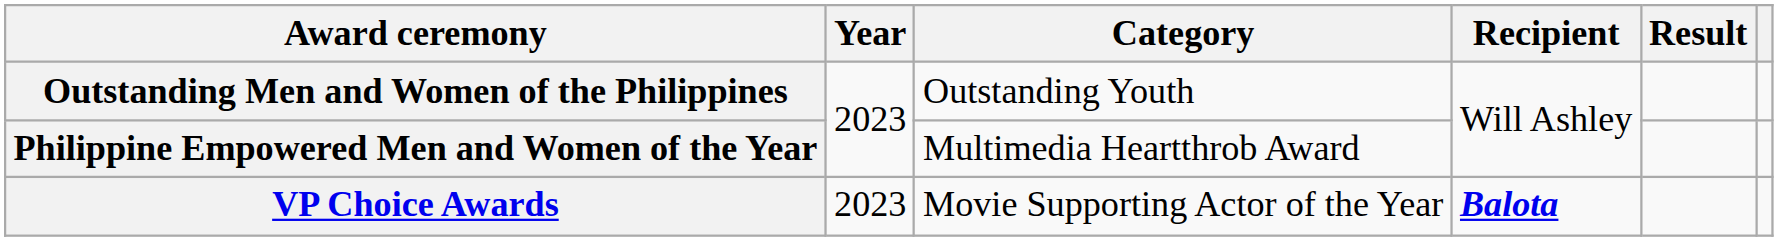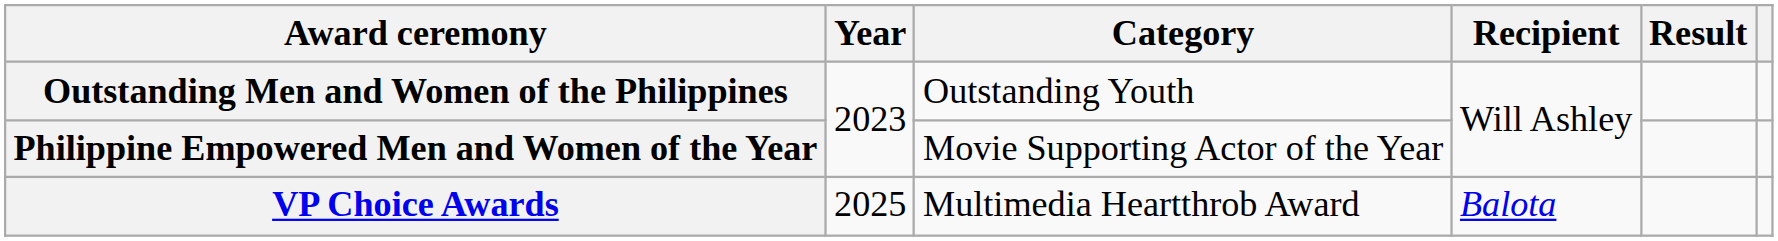Philippine Empowered Men and Women of the Year | Category: Multimedia Heartthrob Award -> Movie Supporting Actor of the Year
VP Choice Awards | Year: 2023 -> 2025
VP Choice Awards | Category: Movie Supporting Actor of the Year -> Multimedia Heartthrob Award
VP Choice Awards | Recipient: bold -> normal
